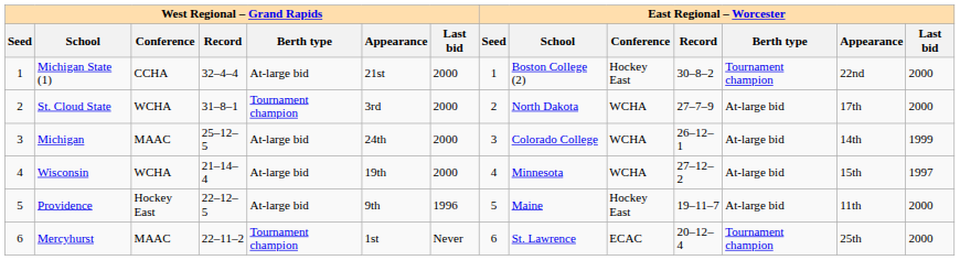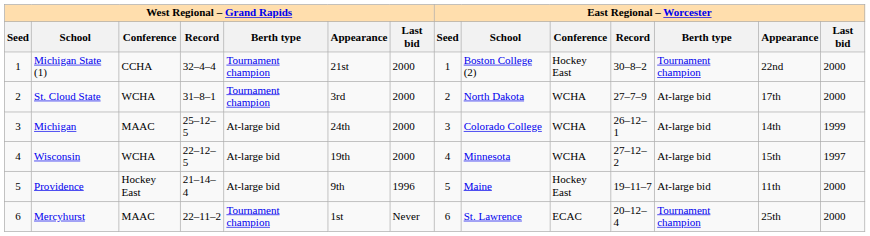Michigan State (1) | West Regional – Grand Rapids / Berth type: At-large bid -> Tournament champion
Wisconsin | West Regional – Grand Rapids / Record: 21–14–4 -> 22–12–5
Providence | West Regional – Grand Rapids / Record: 22–12–5 -> 21–14–4
